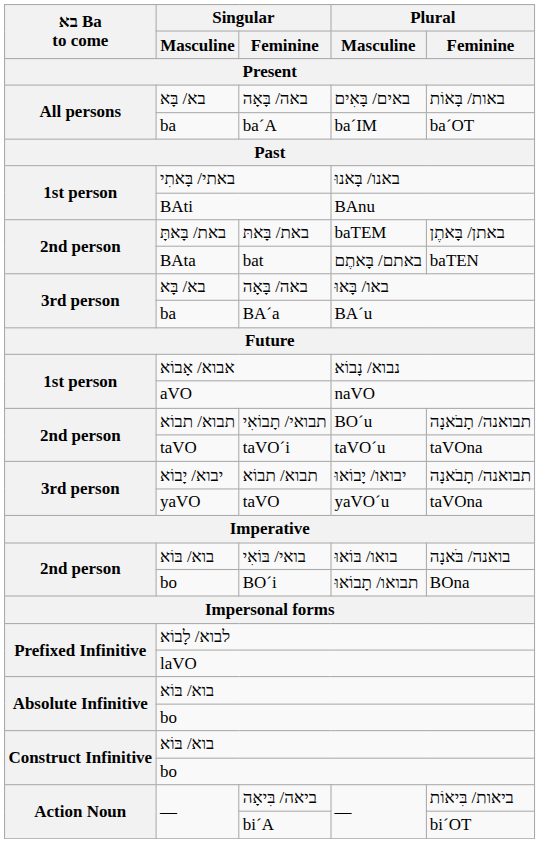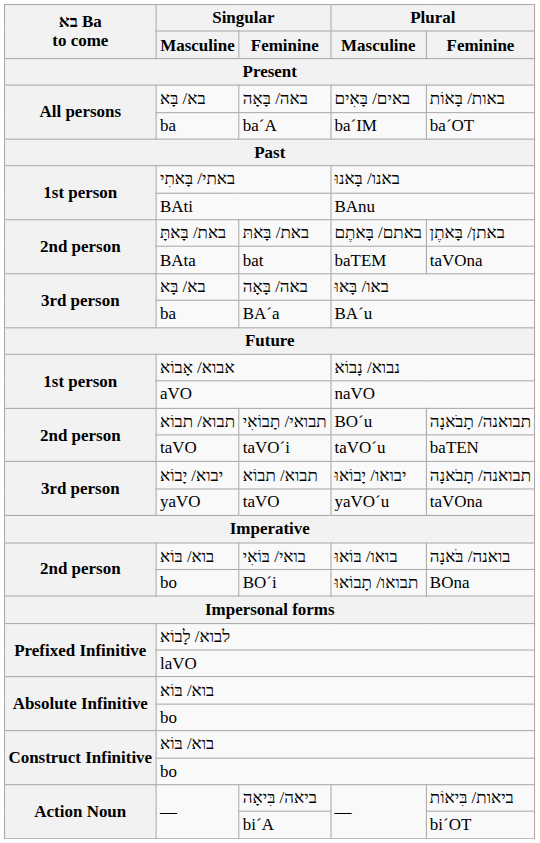באת/ בָּאתּ | Plural / Masculine: baTEM -> באתם/ בָּאתֶם
bat | Plural / Masculine: באתם/ בָּאתֶם -> baTEM
bat | Plural / Feminine: baTEN -> taVOna
taVO´i | Plural / Feminine: taVOna -> baTEN
